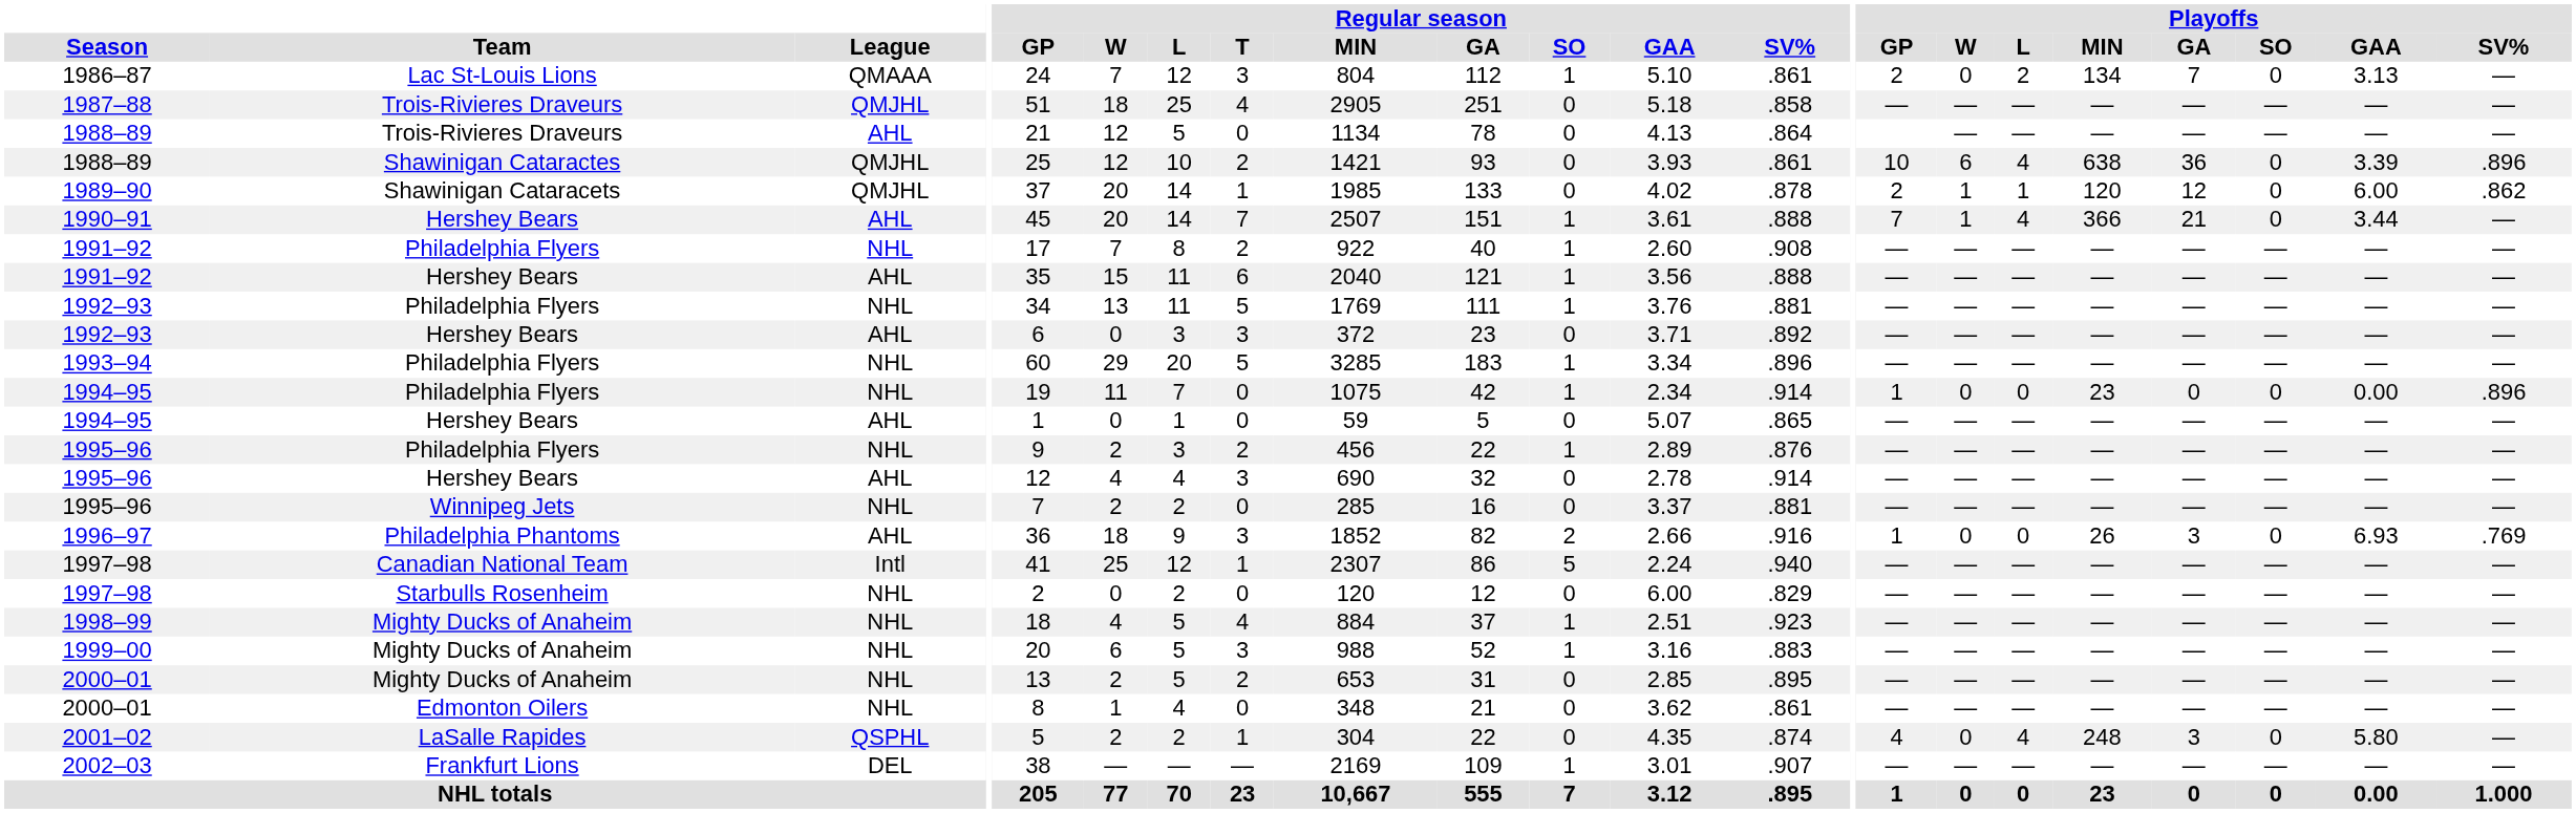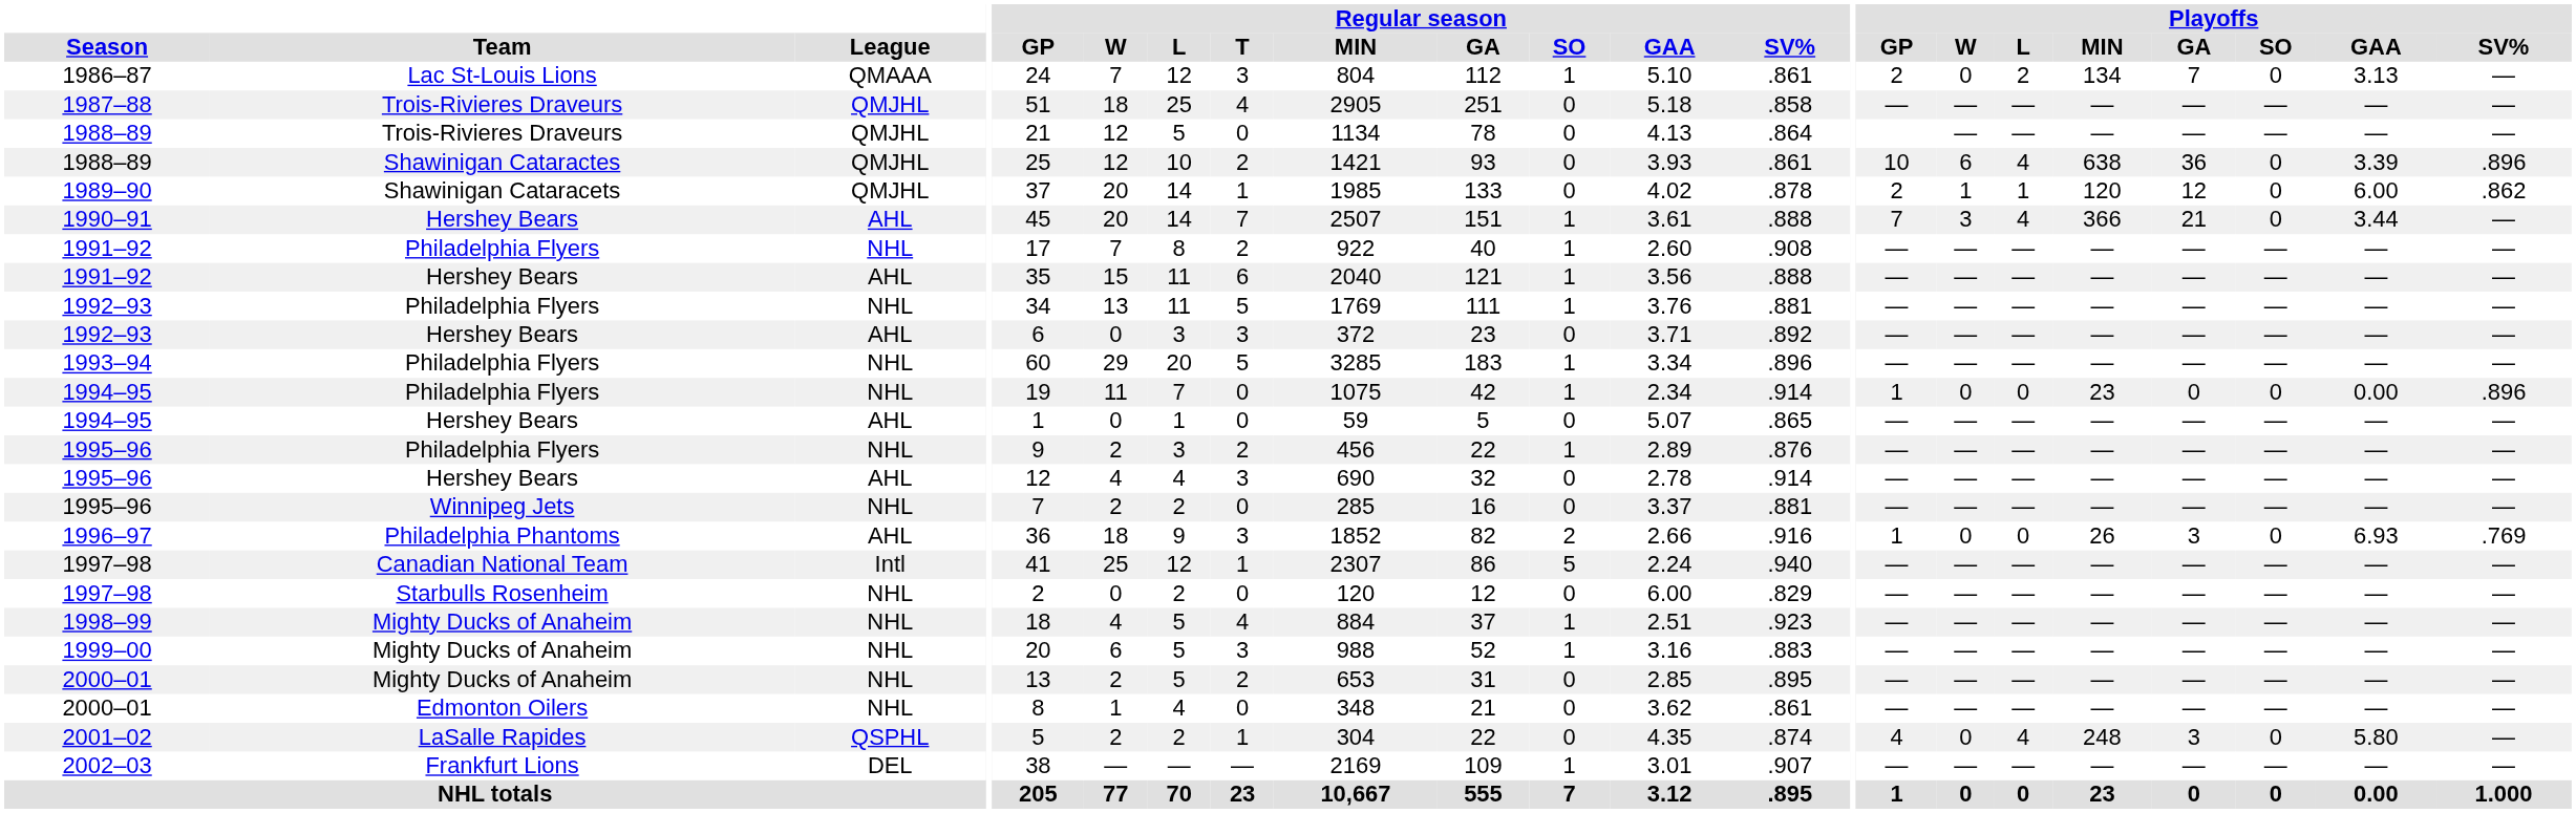1988–89 / Trois-Rivieres Draveurs | League: AHL -> QMJHL
1990–91 | Playoffs / W: 1 -> 3
